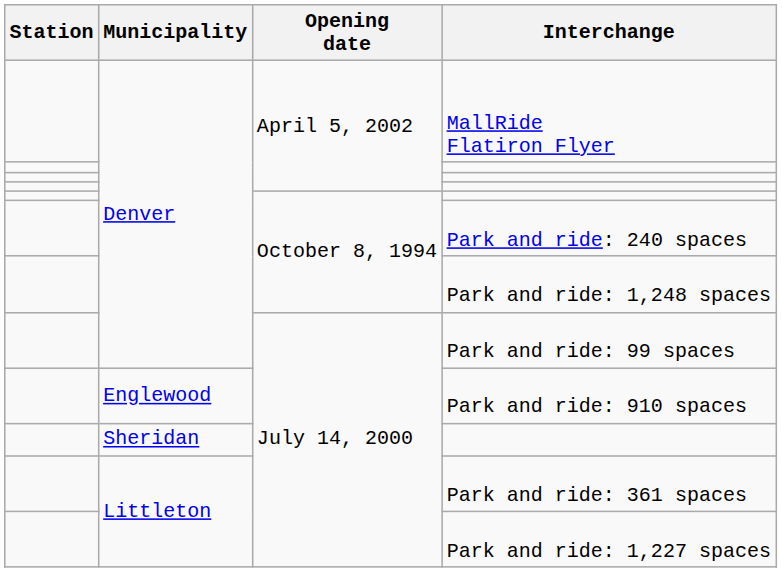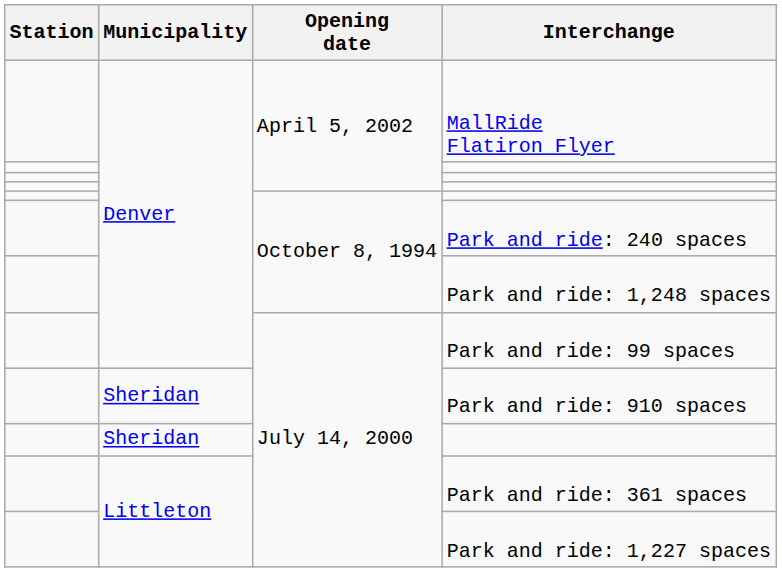Park and ride: 910 spaces | Municipality: Englewood -> Sheridan
